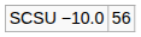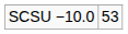SCSU −10.0 | column 2: 56 -> 53
